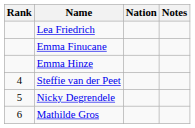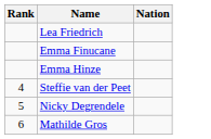- column: Notes
